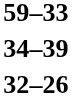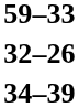rows swapped: 34–39 <-> 32–26
